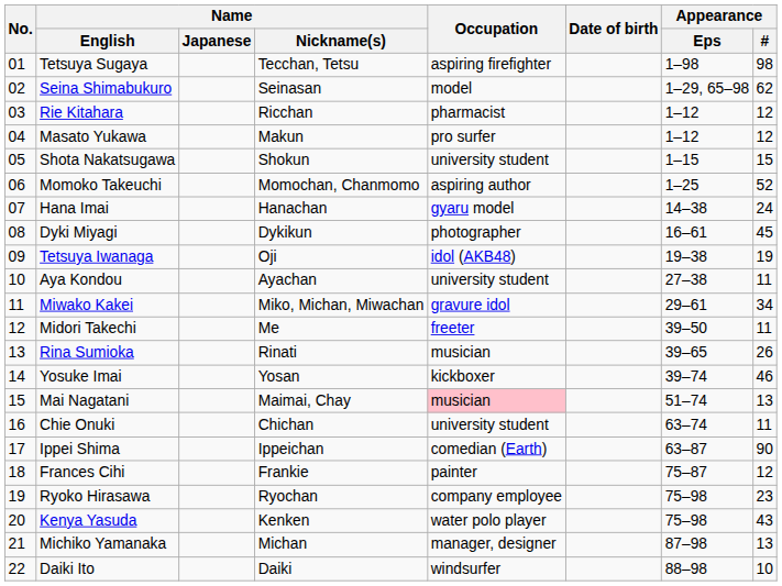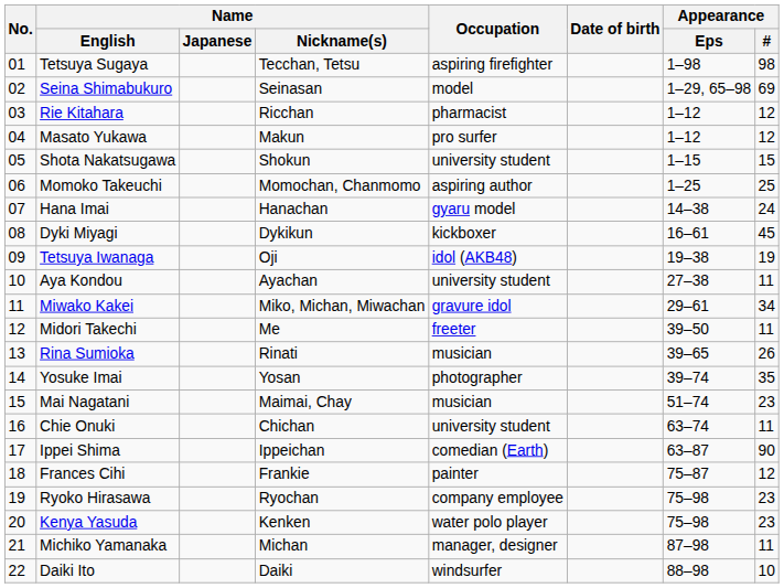Seina Shimabukuro | Appearance / #: 62 -> 69
Momoko Takeuchi | Appearance / #: 52 -> 25
Dyki Miyagi | Occupation: photographer -> kickboxer
Yosuke Imai | Occupation: kickboxer -> photographer
Yosuke Imai | Appearance / #: 46 -> 35
Mai Nagatani | Occupation: pink background -> no background
Mai Nagatani | Appearance / #: 13 -> 23
Kenya Yasuda | Appearance / #: 43 -> 23
Michiko Yamanaka | Appearance / #: 13 -> 11
